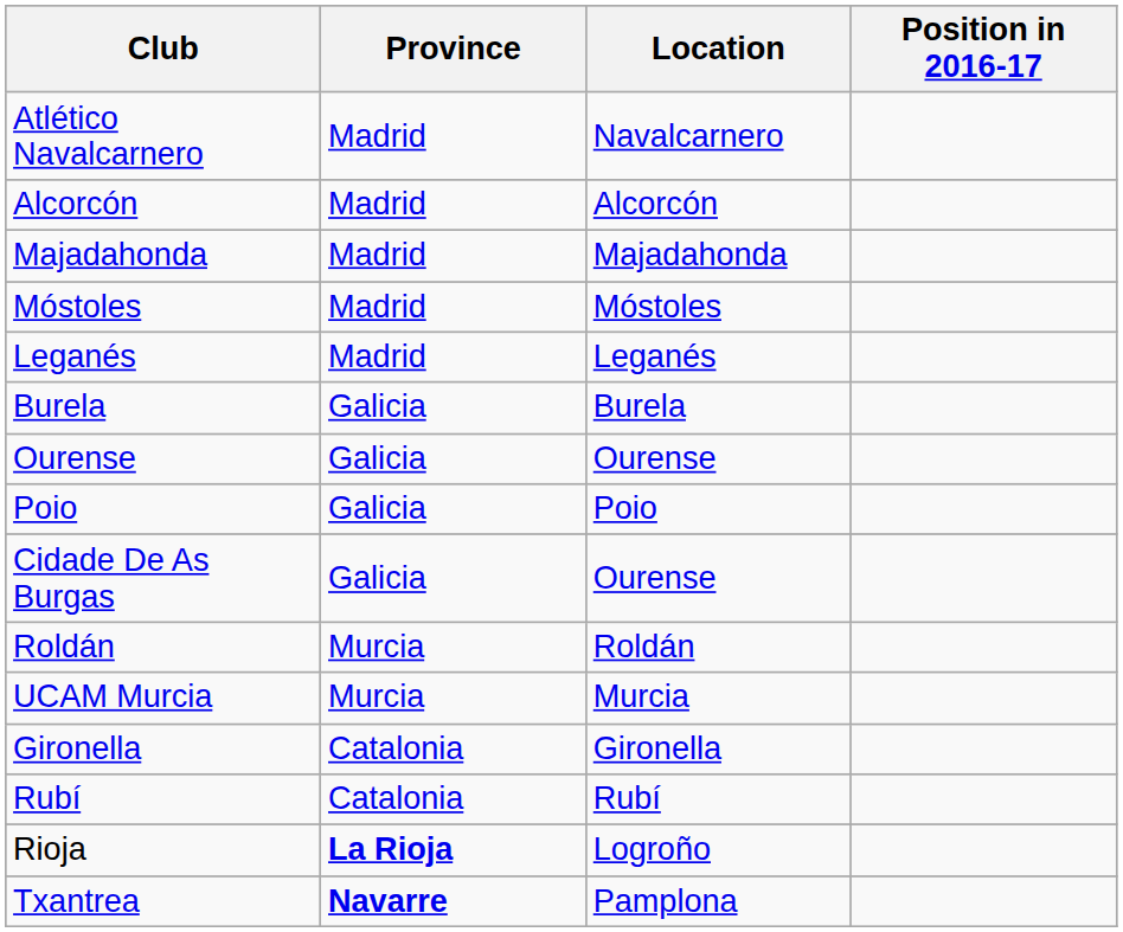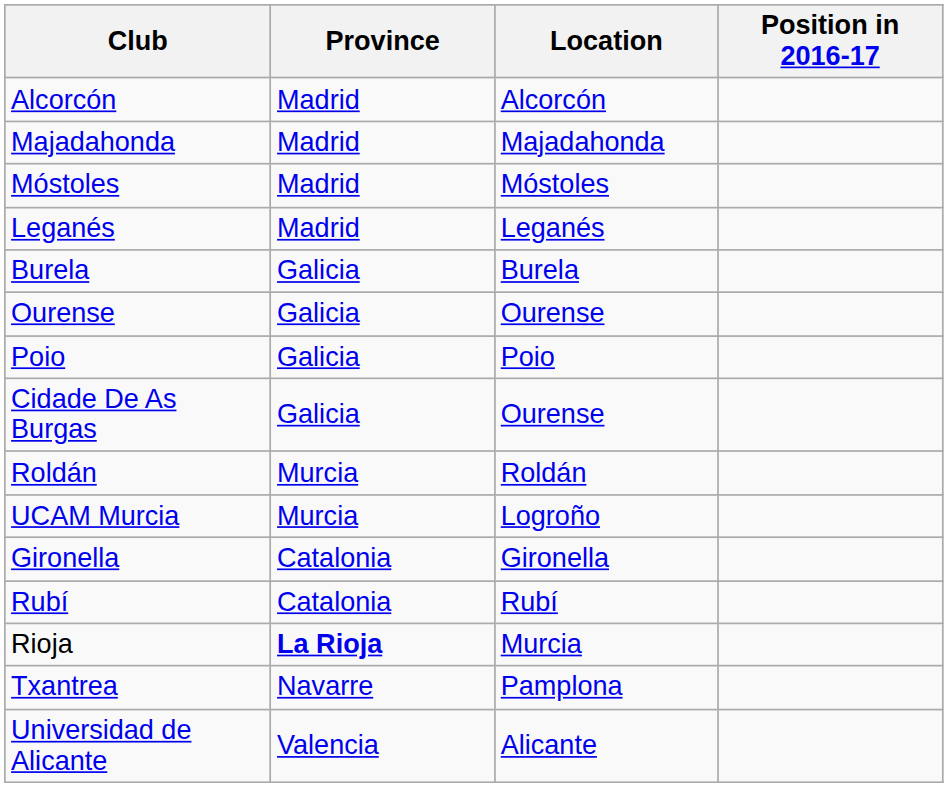- row: Atlético Navalcarnero | Madrid | Navalcarnero
UCAM Murcia | Location: Murcia -> Logroño
Rioja | Location: Logroño -> Murcia
Txantrea | Province: bold -> normal
+ row: Universidad de Alicante | Valencia | Alicante
